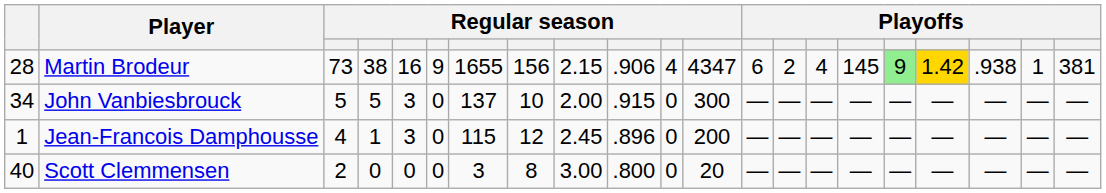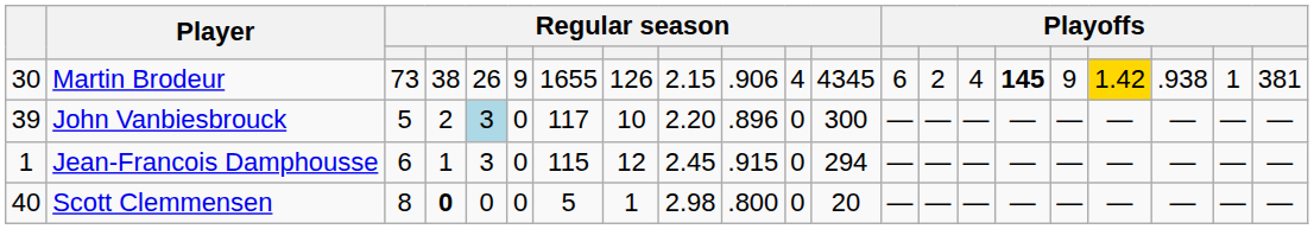Martin Brodeur | column 1: 28 -> 30
Martin Brodeur | column 5: 16 -> 26
Martin Brodeur | column 8: 156 -> 126
Martin Brodeur | column 12: 4347 -> 4345
Martin Brodeur | column 16: normal -> bold
Martin Brodeur | column 17: lightgreen background -> no background
John Vanbiesbrouck | column 1: 34 -> 39
John Vanbiesbrouck | column 4: 5 -> 2
John Vanbiesbrouck | column 5: no background -> lightblue background
John Vanbiesbrouck | column 7: 137 -> 117
John Vanbiesbrouck | column 9: 2.00 -> 2.20
John Vanbiesbrouck | column 10: .915 -> .896
Jean-Francois Damphousse | column 3: 4 -> 6
Jean-Francois Damphousse | column 10: .896 -> .915
Jean-Francois Damphousse | column 12: 200 -> 294
Scott Clemmensen | column 3: 2 -> 8
Scott Clemmensen | column 4: normal -> bold
Scott Clemmensen | column 7: 3 -> 5
Scott Clemmensen | column 8: 8 -> 1
Scott Clemmensen | column 9: 3.00 -> 2.98
